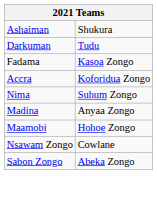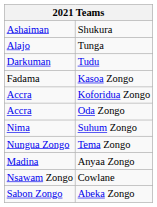+ row: Alajo | Tunga
+ row: Accra | Oda Zongo
+ row: Nungua Zongo | Tema Zongo
- row: Maamobi | Hohoe Zongo
